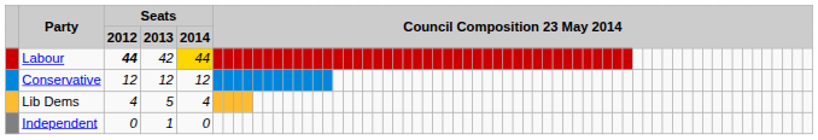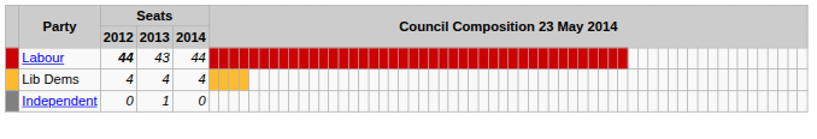Labour | Seats / 2013: 42 -> 43
Labour | Seats / 2014: gold background -> no background
- row: Conservative | 12 | 12 | 12
Lib Dems | Seats / 2013: 5 -> 4
